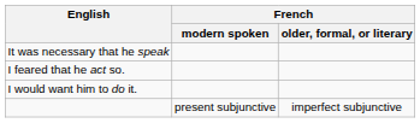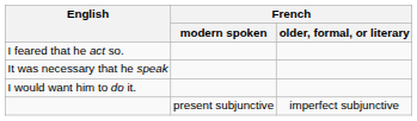rows swapped: It was necessary that he speak <-> I feared that he act so.
